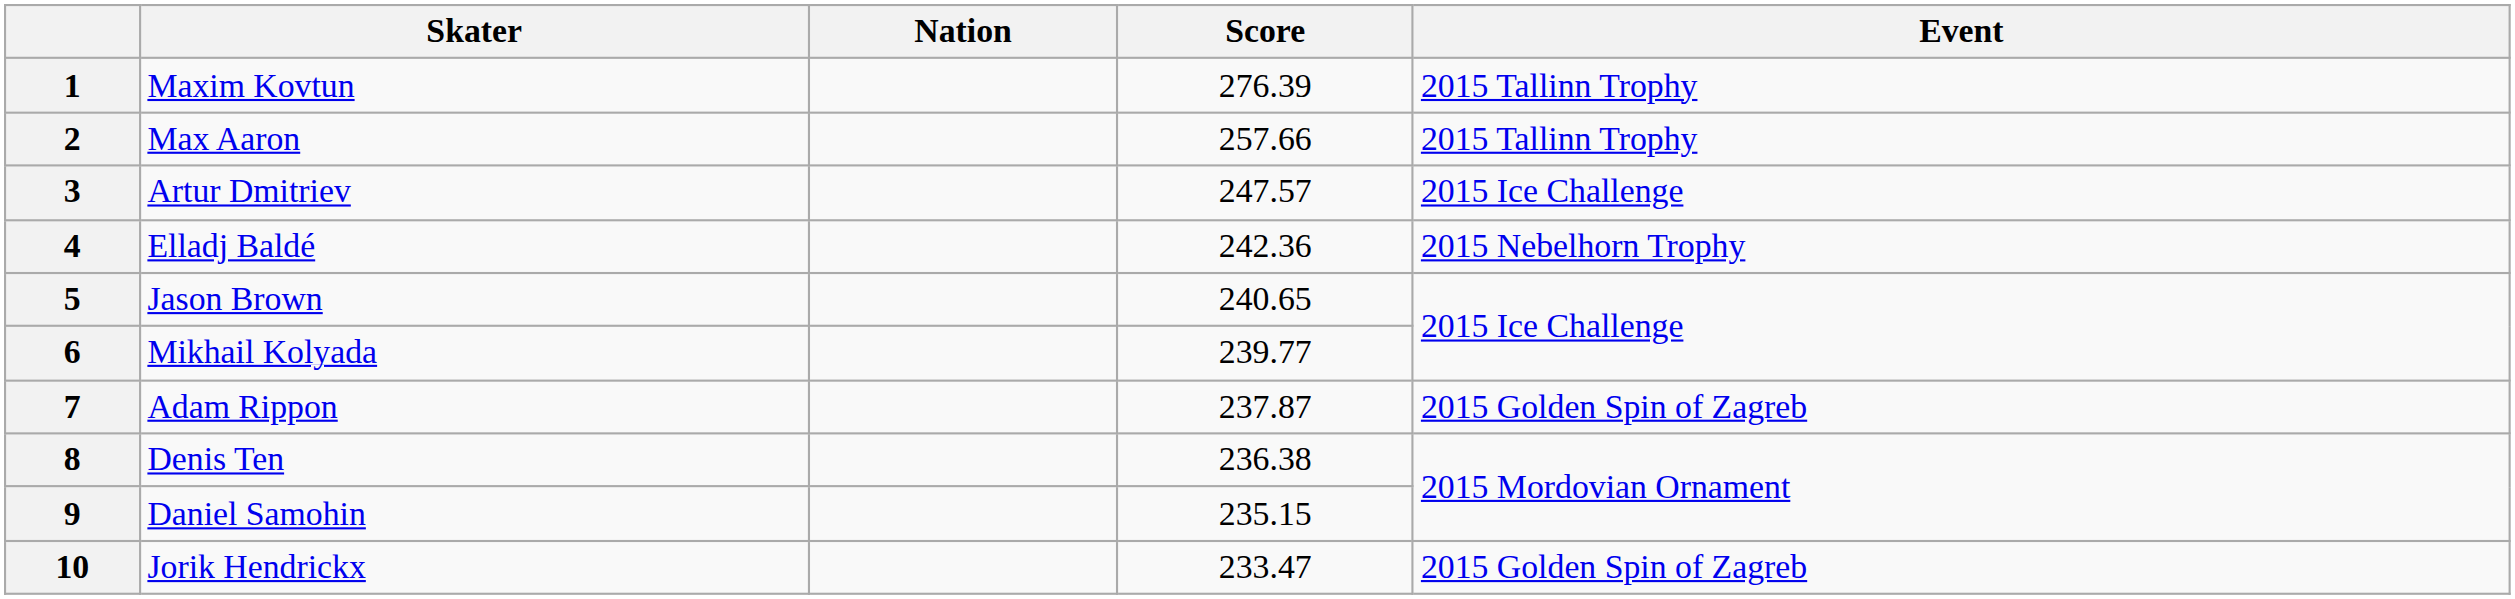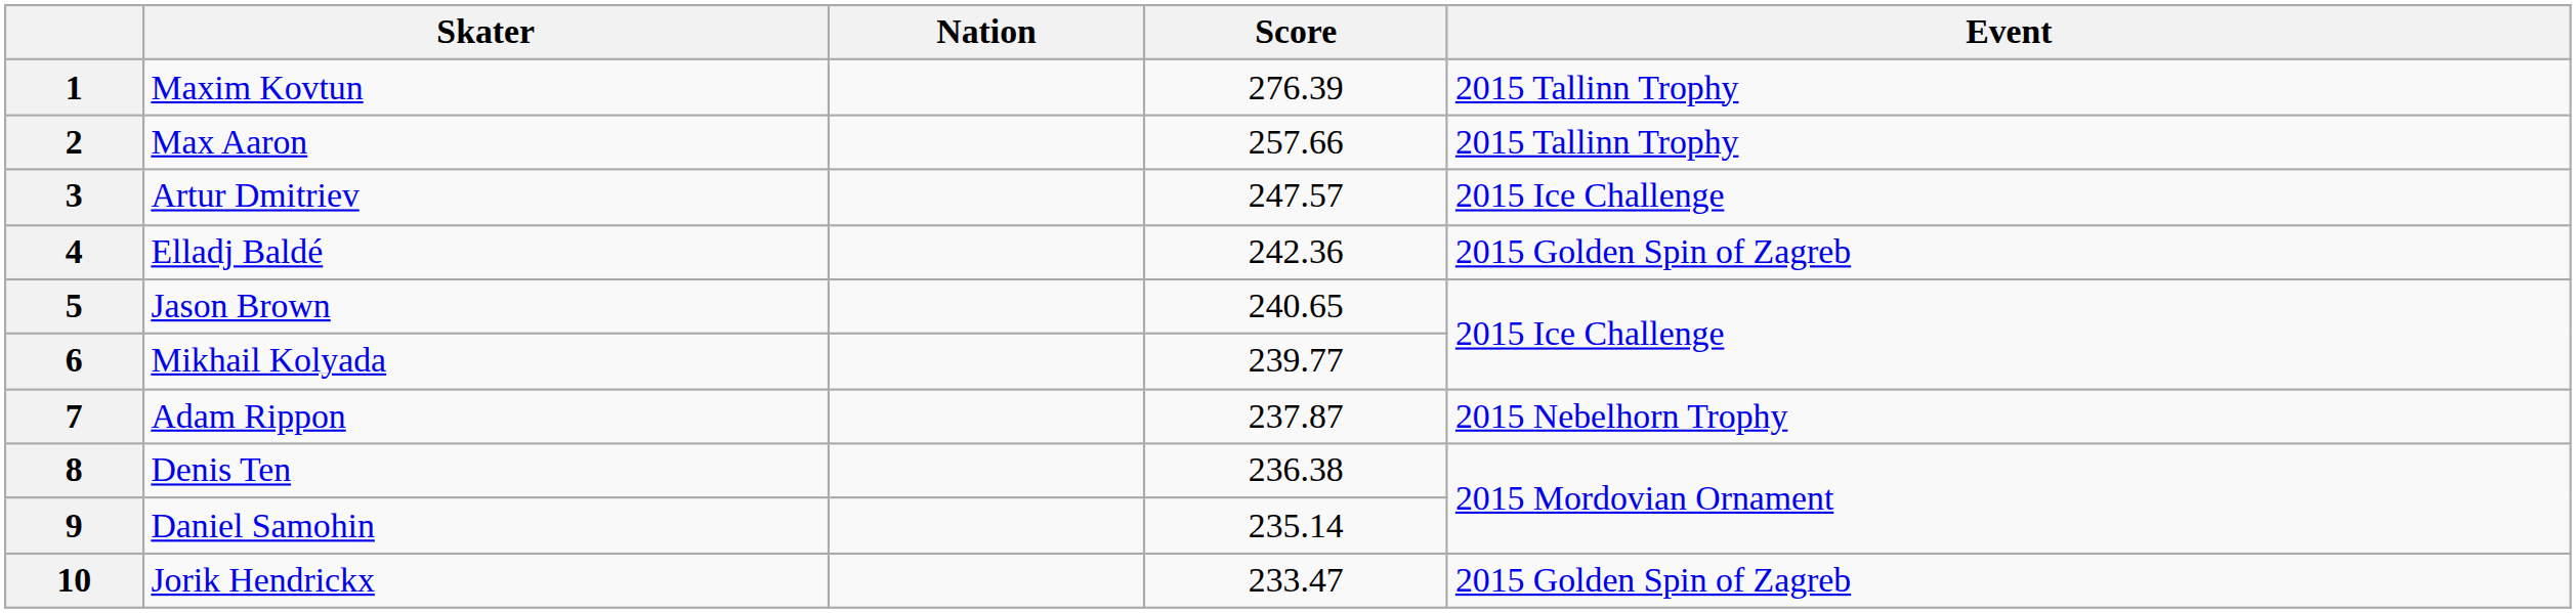4 | Event: 2015 Nebelhorn Trophy -> 2015 Golden Spin of Zagreb
7 | Event: 2015 Golden Spin of Zagreb -> 2015 Nebelhorn Trophy
9 | Score: 235.15 -> 235.14
